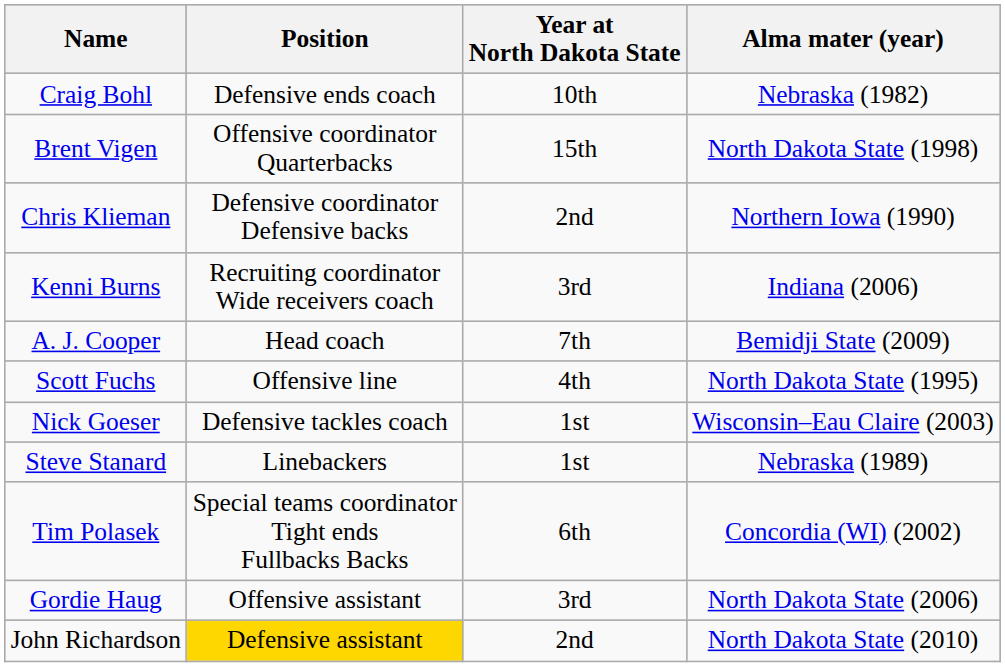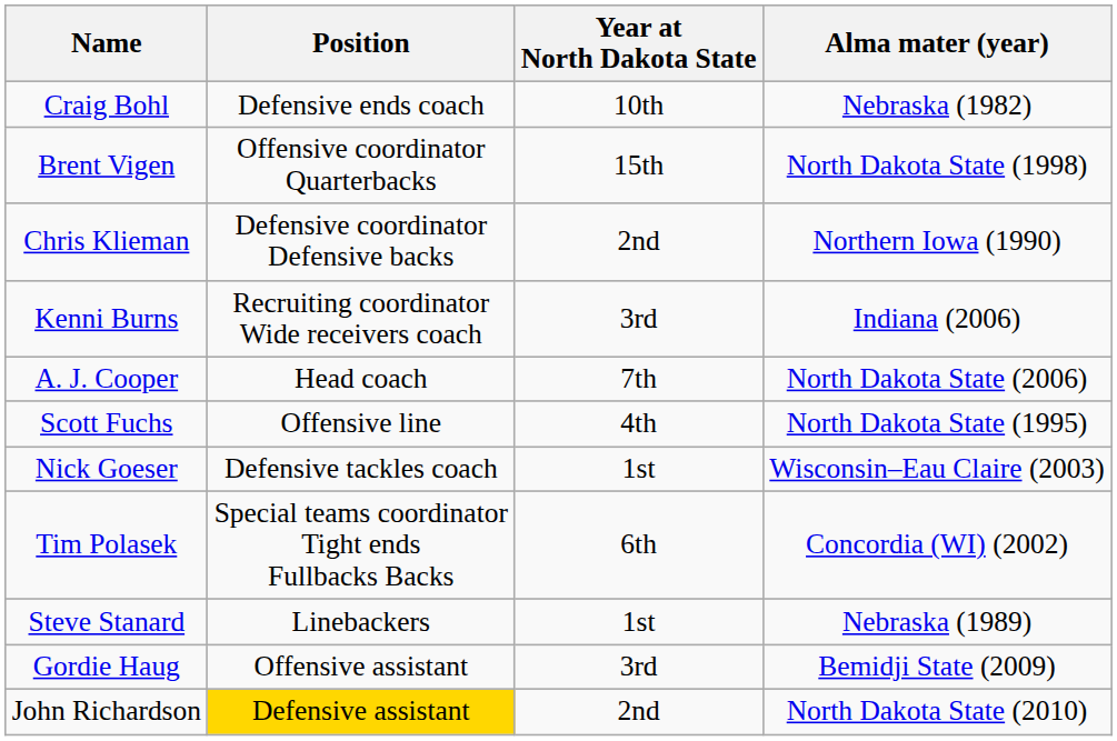A. J. Cooper | Alma mater (year): Bemidji State (2009) -> North Dakota State (2006)
rows swapped: Tim Polasek <-> Steve Stanard
Gordie Haug | Alma mater (year): North Dakota State (2006) -> Bemidji State (2009)
